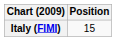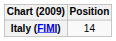Italy (FIMI) | Position: 15 -> 14
